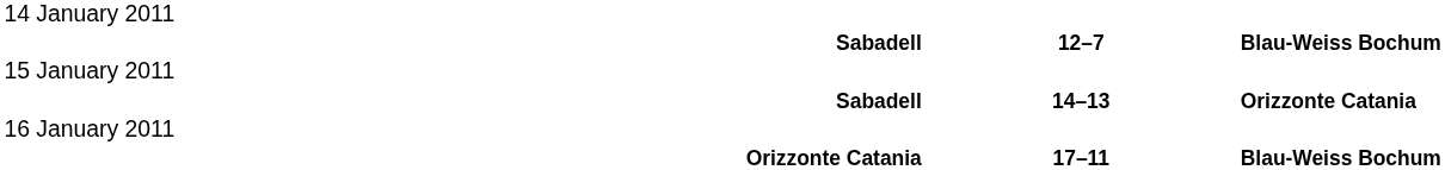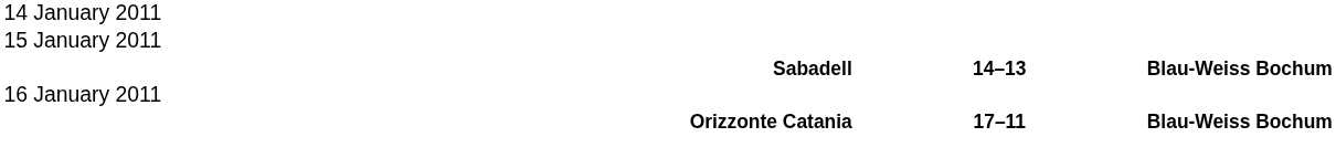- row: Sabadell | 12–7 | Blau-Weiss Bochum
Sabadell / 14–13 | column 3: Orizzonte Catania -> Blau-Weiss Bochum
